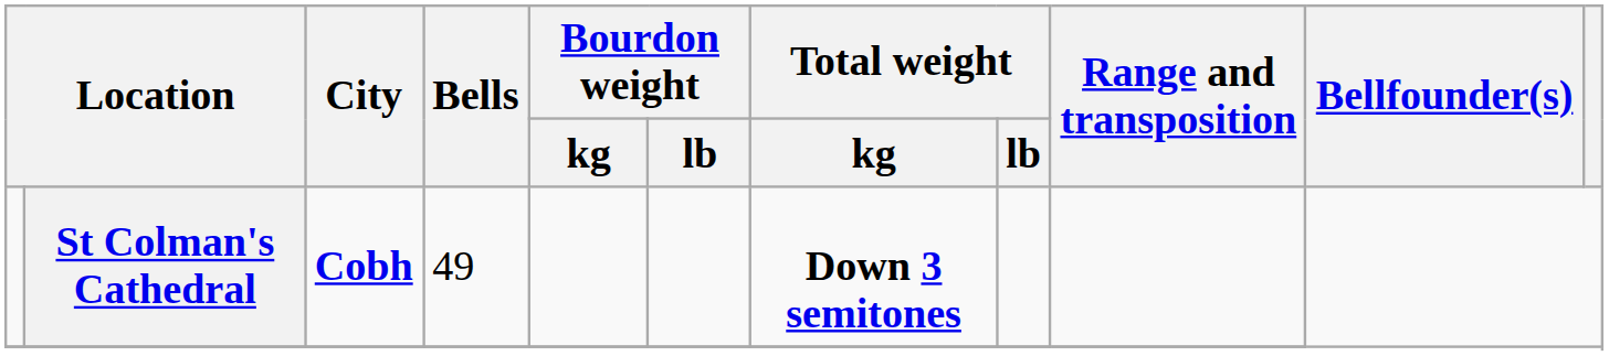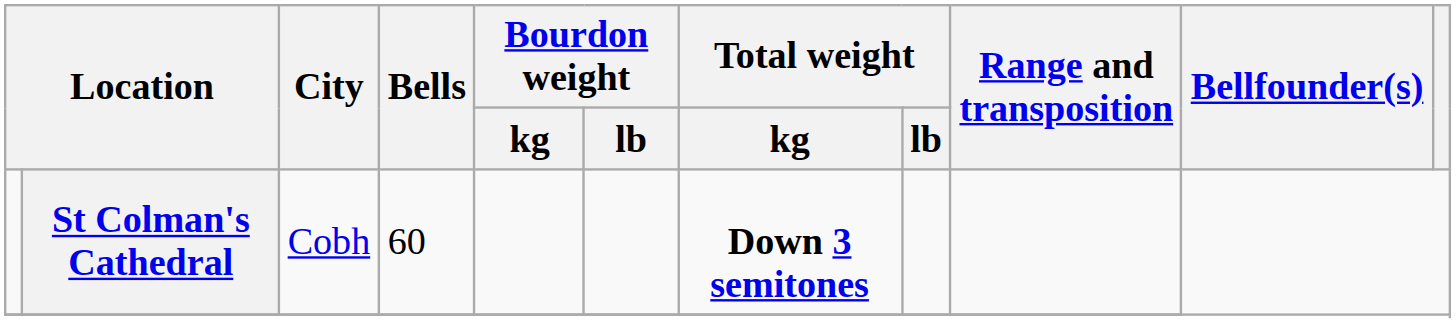St Colman's Cathedral | City: bold -> normal
St Colman's Cathedral | Bells: 49 -> 60
